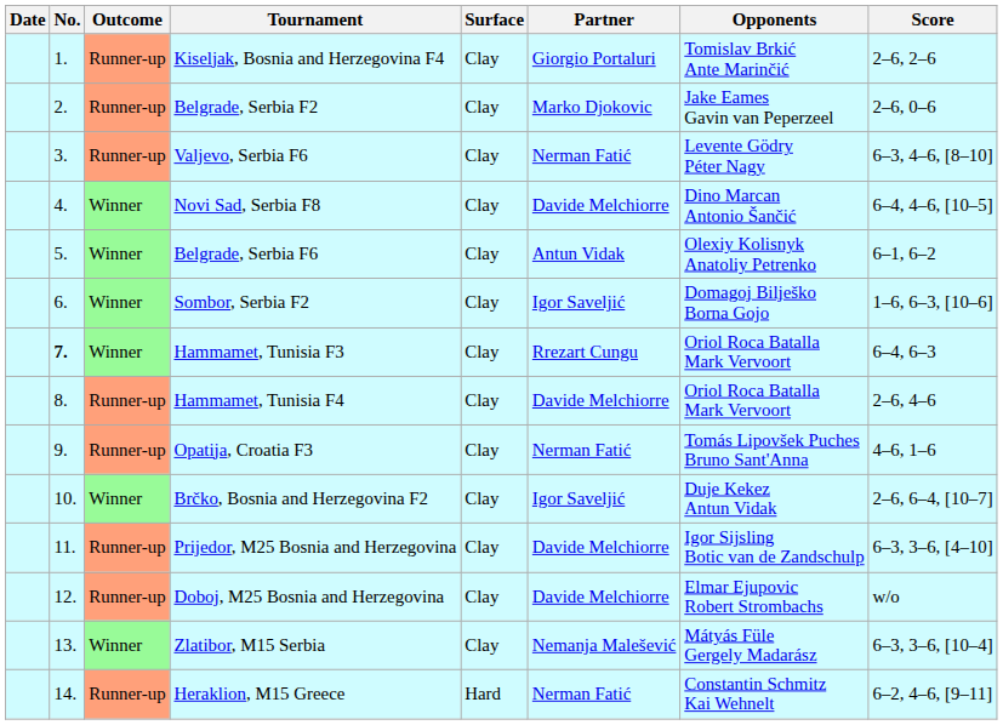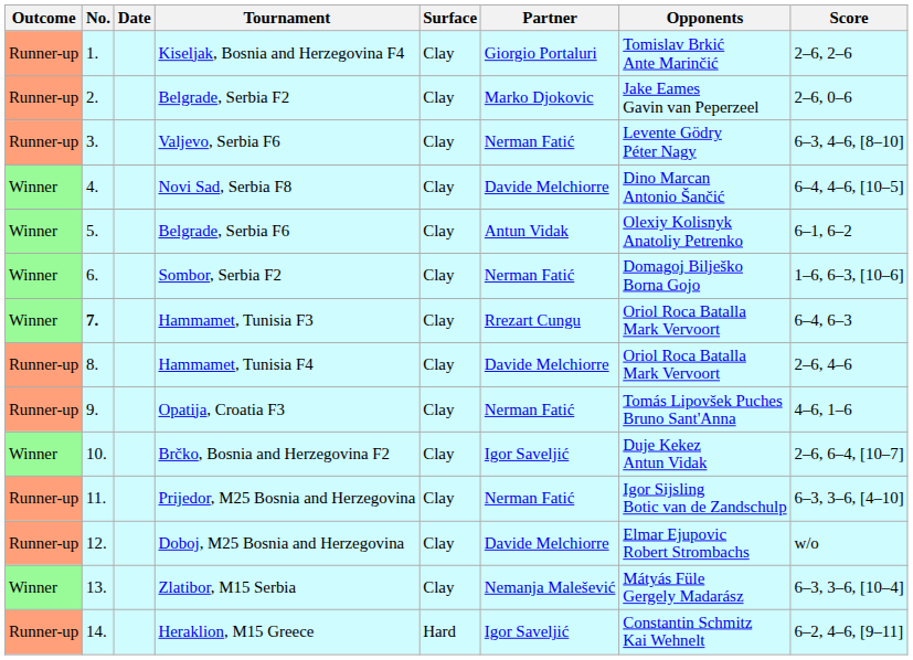columns swapped: Outcome <-> Date
Sombor, Serbia F2 | Partner: Igor Saveljić -> Nerman Fatić
Prijedor, M25 Bosnia and Herzegovina | Partner: Davide Melchiorre -> Nerman Fatić
Heraklion, M15 Greece | Partner: Nerman Fatić -> Igor Saveljić
